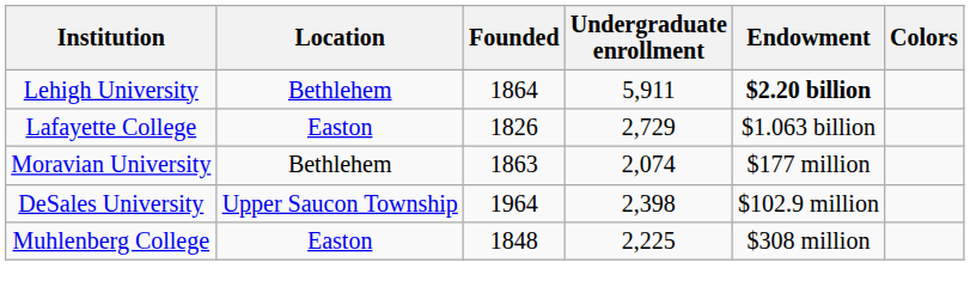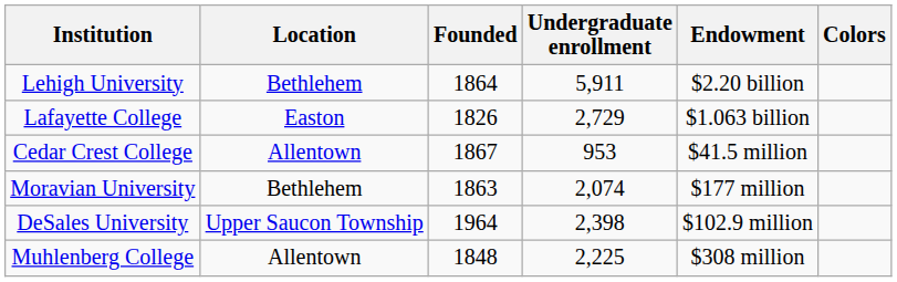Lehigh University | Endowment: bold -> normal
+ row: Cedar Crest College | Allentown | 1867 | 953 | $41.5 million
Muhlenberg College | Location: Easton -> Allentown
